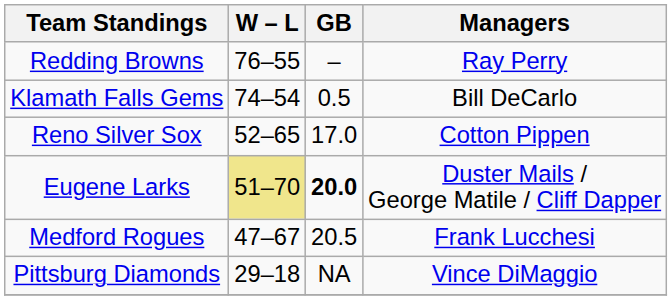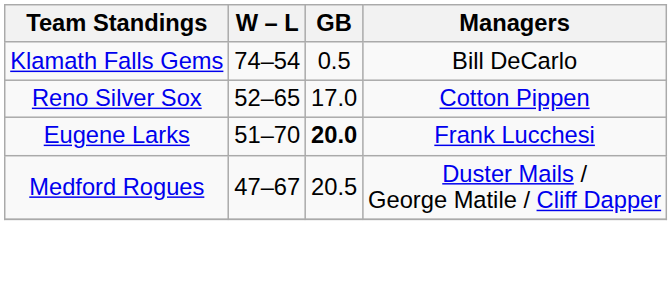- row: Redding Browns | 76–55 | – | Ray Perry
Eugene Larks | W – L: khaki background -> no background
Eugene Larks | Managers: Duster Mails / George Matile / Cliff Dapper -> Frank Lucchesi
Medford Rogues | Managers: Frank Lucchesi -> Duster Mails / George Matile / Cliff Dapper
- row: Pittsburg Diamonds | 29–18 | NA | Vince DiMaggio
